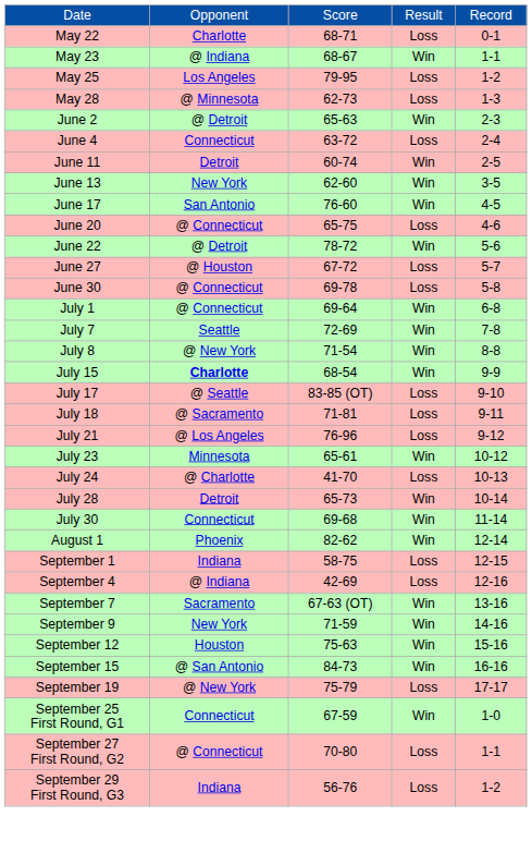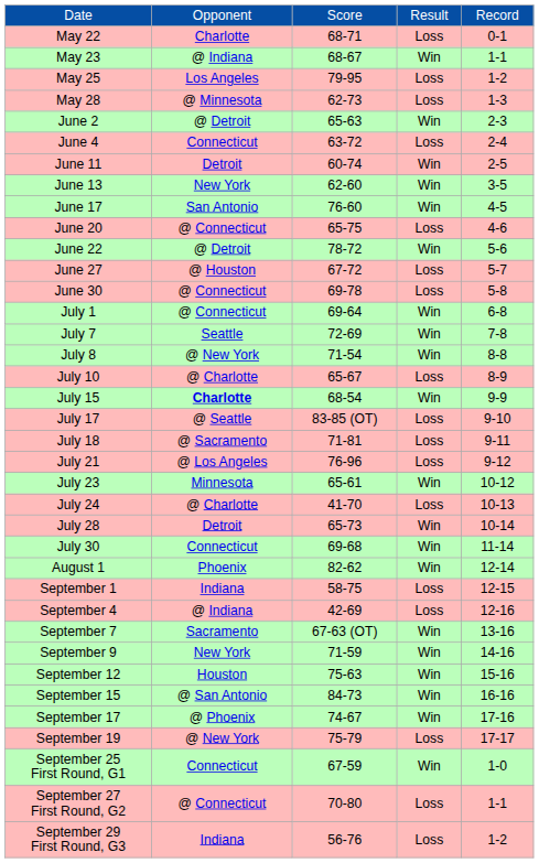+ row: July 10 | @ Charlotte | 65-67 | Loss | 8-9
+ row: September 17 | @ Phoenix | 74-67 | Win | 17-16
